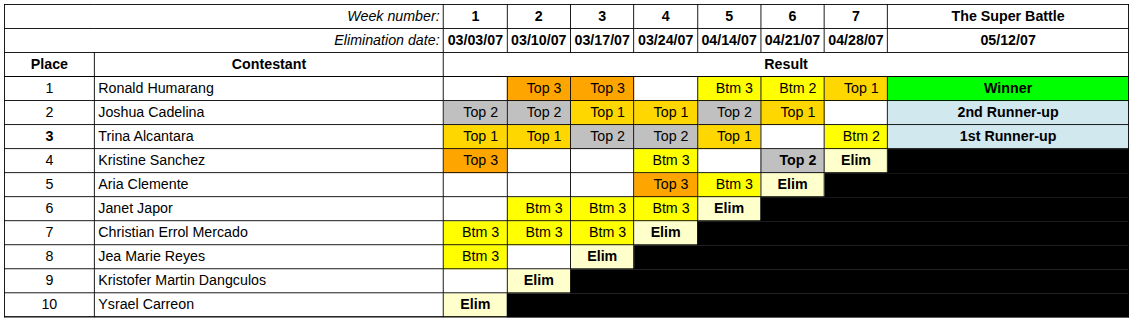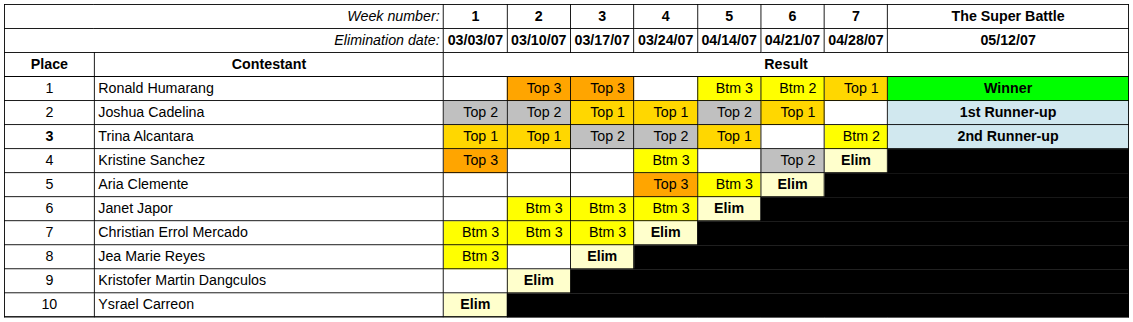Joshua Cadelina | column 10: 2nd Runner-up -> 1st Runner-up
Trina Alcantara | column 10: 1st Runner-up -> 2nd Runner-up
Kristine Sanchez | column 8: bold -> normal
